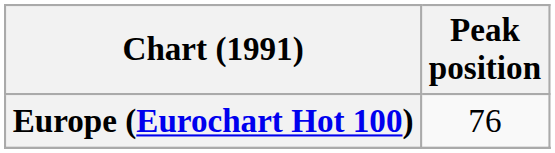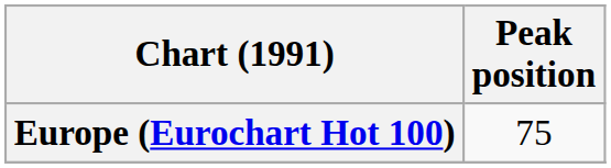Europe (Eurochart Hot 100) | Peak position: 76 -> 75
